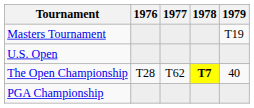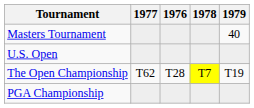columns swapped: 1976 <-> 1977
Masters Tournament | 1979: T19 -> 40
The Open Championship | 1978: bold -> normal
The Open Championship | 1979: 40 -> T19
